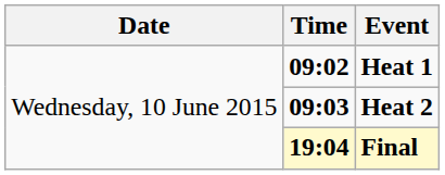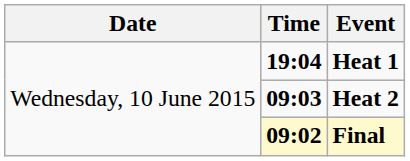Heat 1 | Time: 09:02 -> 19:04
Final | Time: 19:04 -> 09:02
